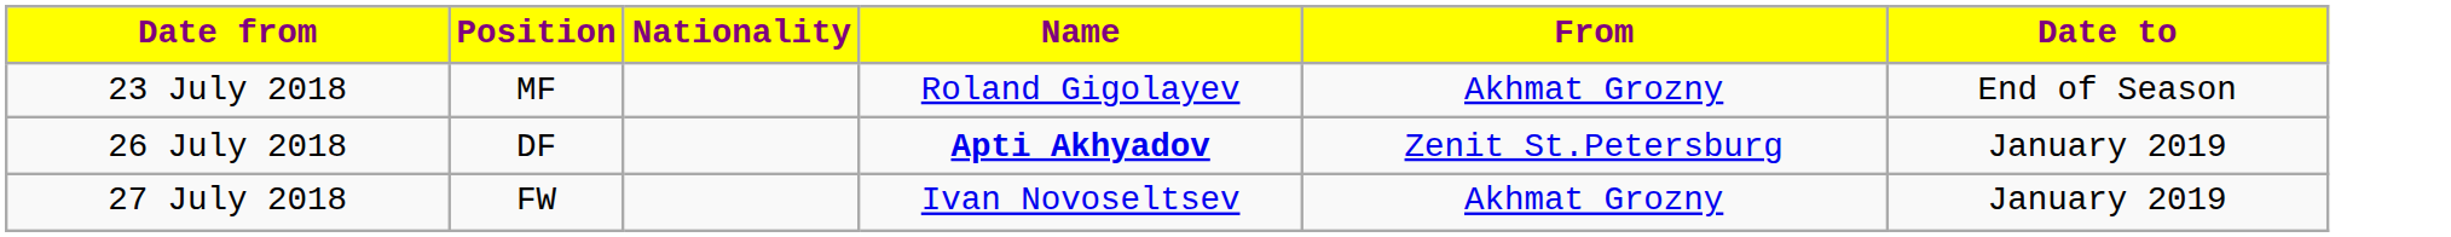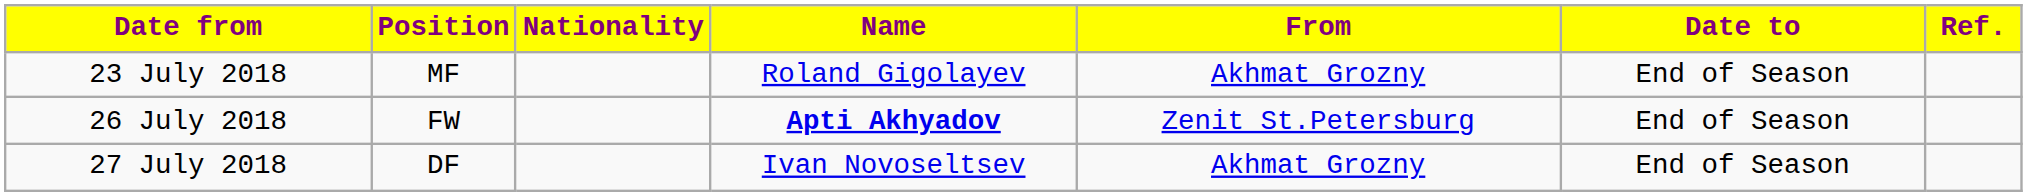+ column: Ref.
26 July 2018 | Position: DF -> FW
26 July 2018 | Date to: January 2019 -> End of Season
27 July 2018 | Position: FW -> DF
27 July 2018 | Date to: January 2019 -> End of Season
